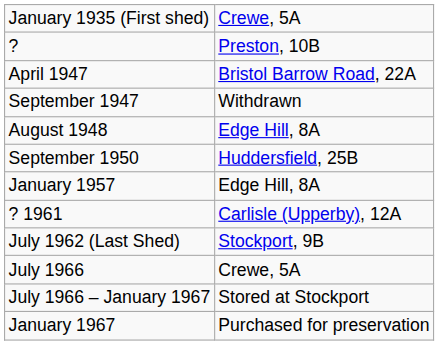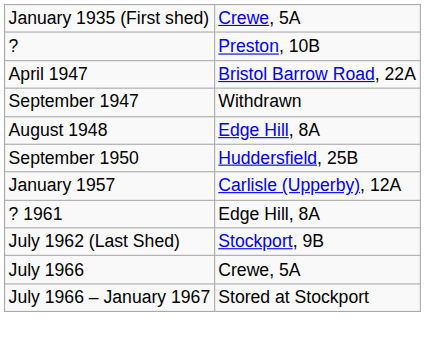January 1957 | column 2: Edge Hill, 8A -> Carlisle (Upperby), 12A
? 1961 | column 2: Carlisle (Upperby), 12A -> Edge Hill, 8A
- row: January 1967 | Purchased for preservation
